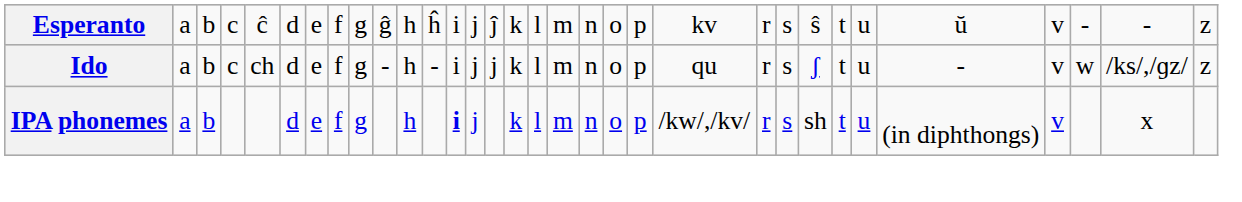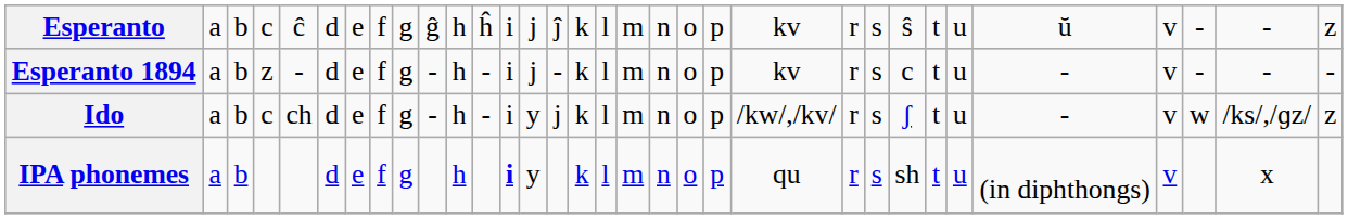+ row: Esperanto 1894 | a | b | z | - | d | e | f | g | - | h | - | i | j | - | k | l | m | n | o | p | kv | r | s | c | t | u | - | v | - | - | -
Ido | column 14: j -> y
Ido | column 22: qu -> /kw/,/kv/
IPA phonemes | column 14: j -> y
IPA phonemes | column 22: /kw/,/kv/ -> qu
